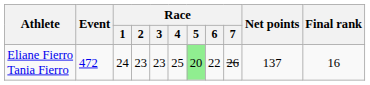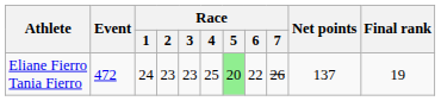Eliane Fierro Tania Fierro | Final rank: 16 -> 19
